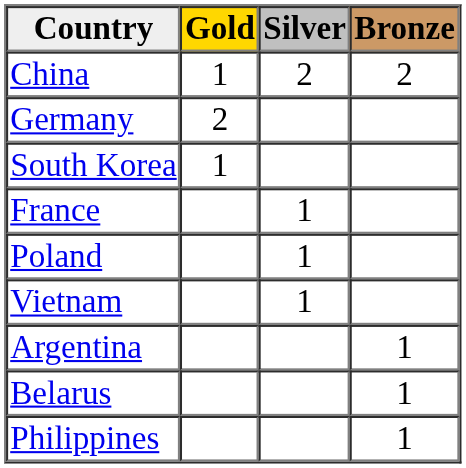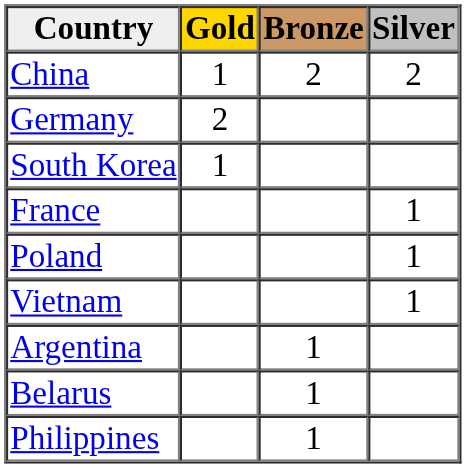columns swapped: Silver <-> Bronze
